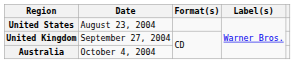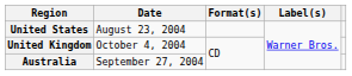United Kingdom | Date: September 27, 2004 -> October 4, 2004
Australia | Date: October 4, 2004 -> September 27, 2004
